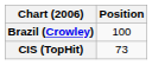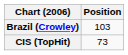Brazil (Crowley) | Position: 100 -> 103
